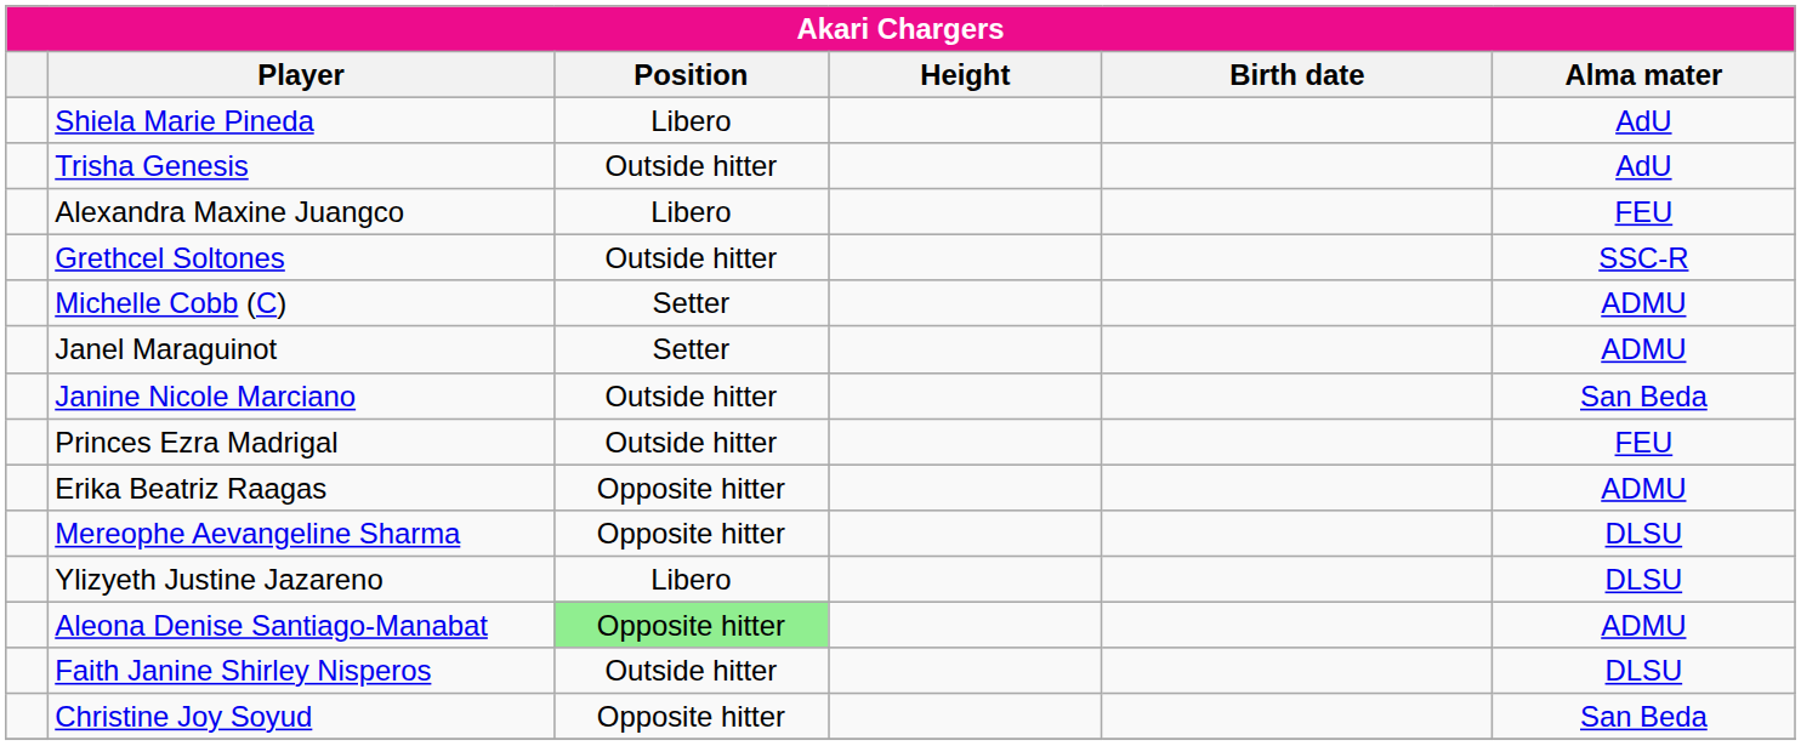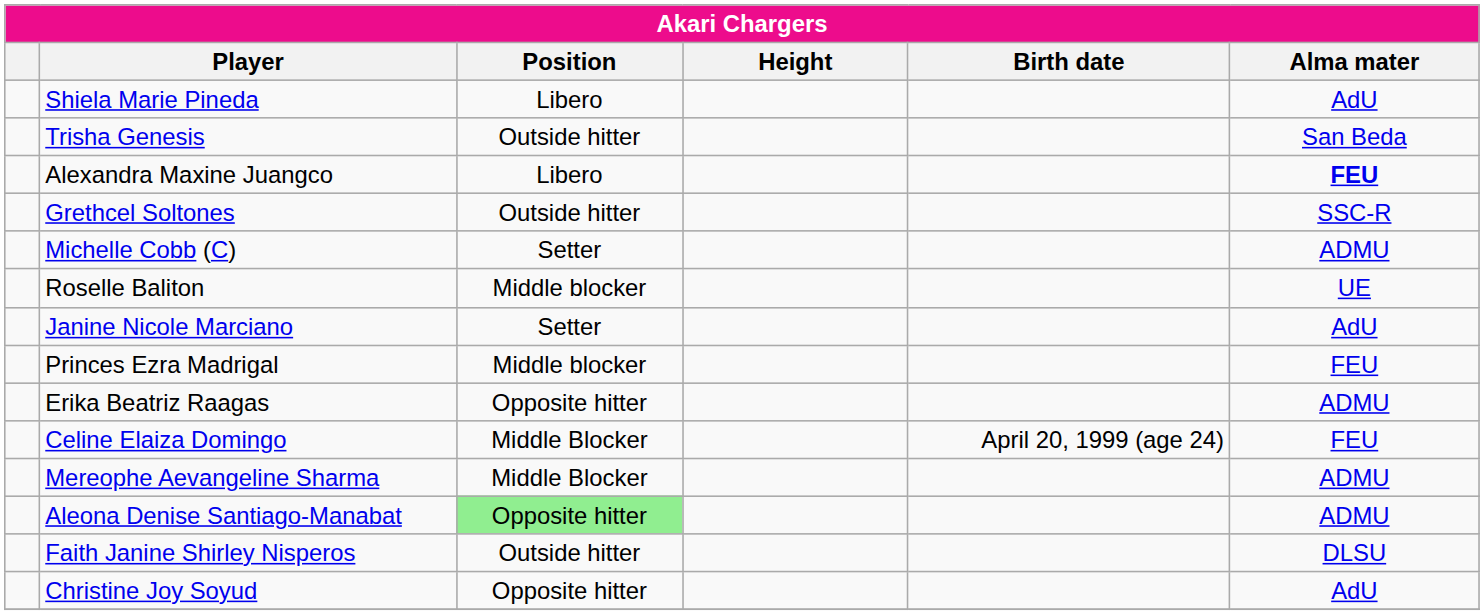Trisha Genesis | Alma mater: AdU -> San Beda
Alexandra Maxine Juangco | Alma mater: normal -> bold
+ row: Roselle Baliton | Middle blocker | UE
- row: Janel Maraguinot | Setter | ADMU
Janine Nicole Marciano | Position: Outside hitter -> Setter
Janine Nicole Marciano | Alma mater: San Beda -> AdU
Princes Ezra Madrigal | Position: Outside hitter -> Middle blocker
+ row: Celine Elaiza Domingo | Middle Blocker | April 20, 1999 (age 24) | FEU
Mereophe Aevangeline Sharma | Position: Opposite hitter -> Middle Blocker
Mereophe Aevangeline Sharma | Alma mater: DLSU -> ADMU
- row: Ylizyeth Justine Jazareno | Libero | DLSU
Christine Joy Soyud | Alma mater: San Beda -> AdU
